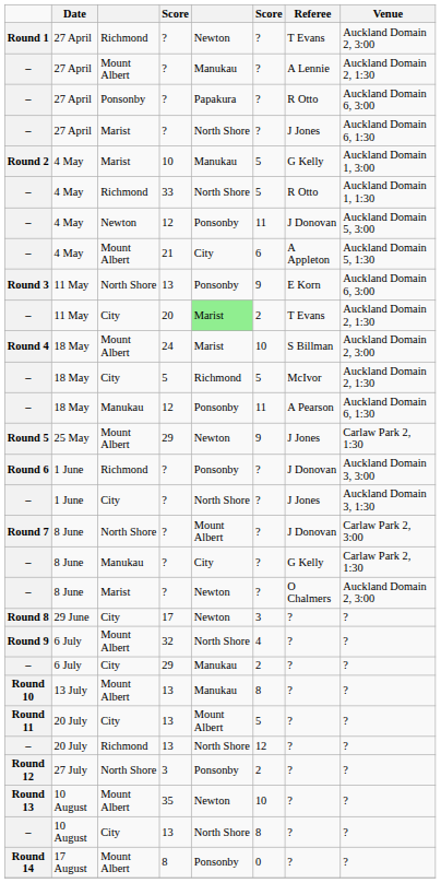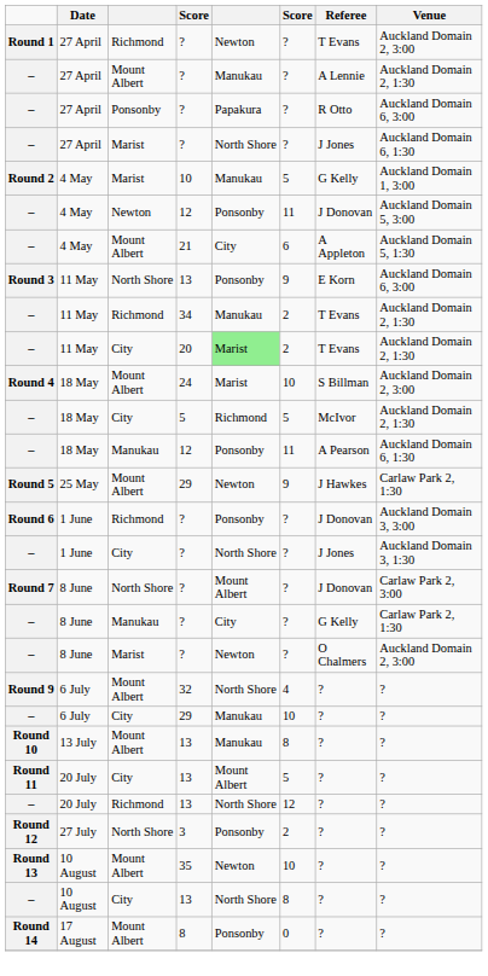- row: – | 4 May | Richmond | 33 | North Shore | 5 | R Otto | Auckland Domain 1, 1:30
+ row: – | 11 May | Richmond | 34 | Manukau | 2 | T Evans | Auckland Domain 2, 1:30
Mount Albert / 29 | Referee: J Jones -> J Hawkes
- row: Round 8 | 29 June | City | 17 | Newton | 3 | ? | ?
City / 29 | column 6: 2 -> 10
